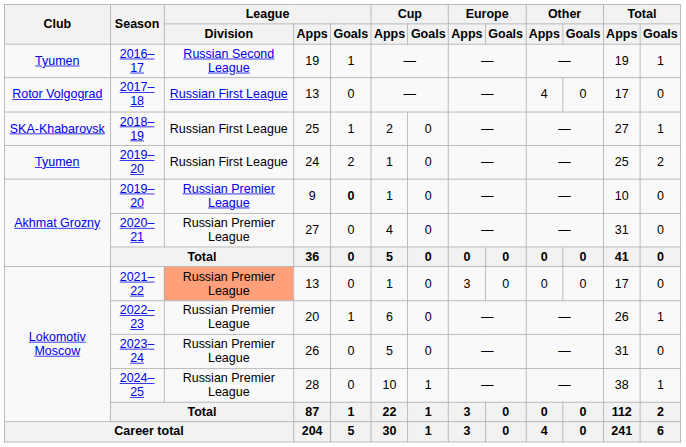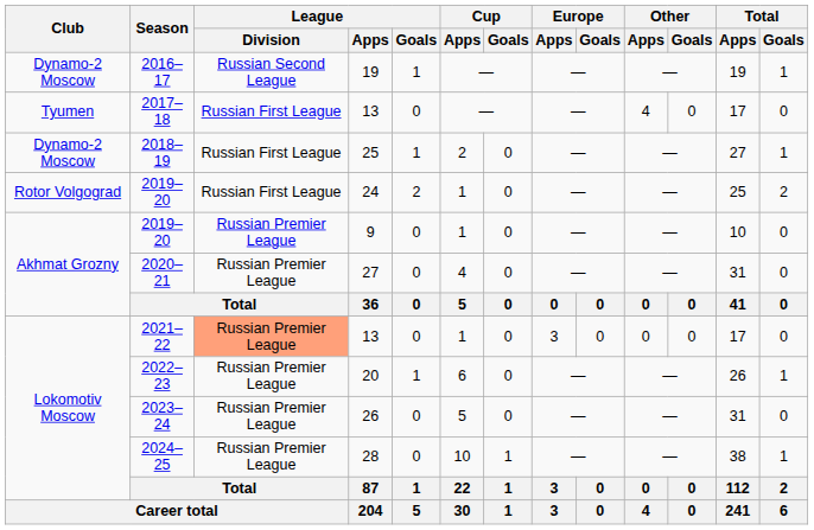2016–17 | Club: Tyumen -> Dynamo-2 Moscow
2017–18 | Club: Rotor Volgograd -> Tyumen
2018–19 | Club: SKA-Khabarovsk -> Dynamo-2 Moscow
2019–20 / 24 | Club: Tyumen -> Rotor Volgograd
2019–20 / 9 | League / Goals: bold -> normal
